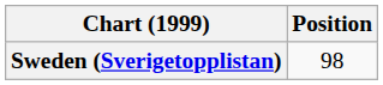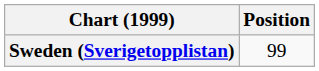Sweden (Sverigetopplistan) | Position: 98 -> 99
